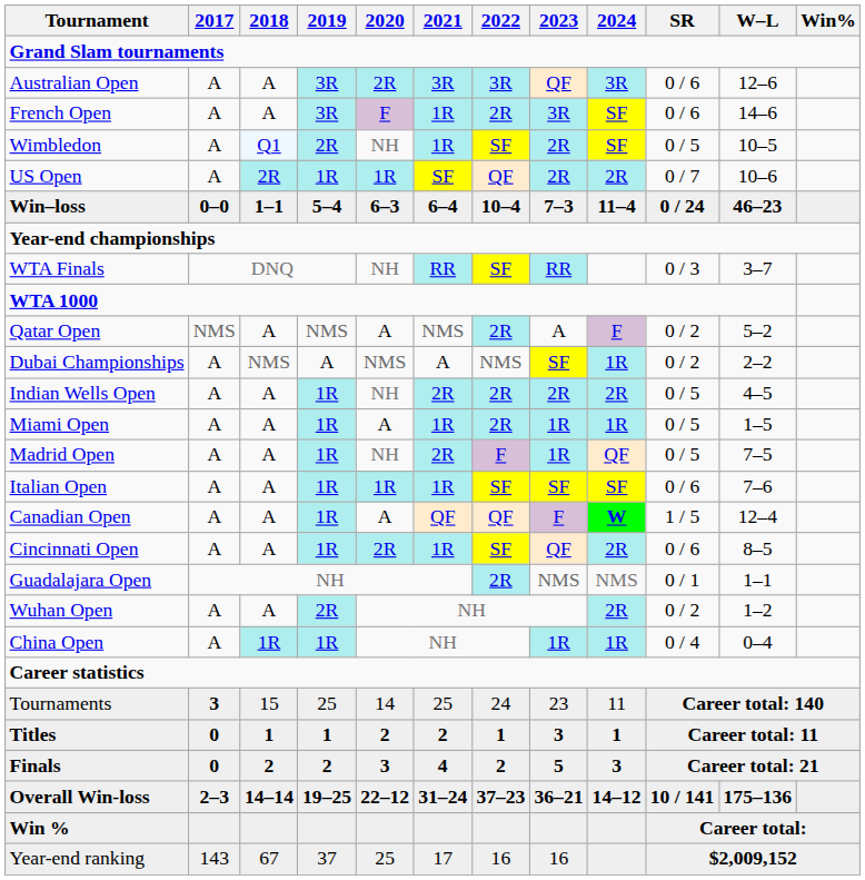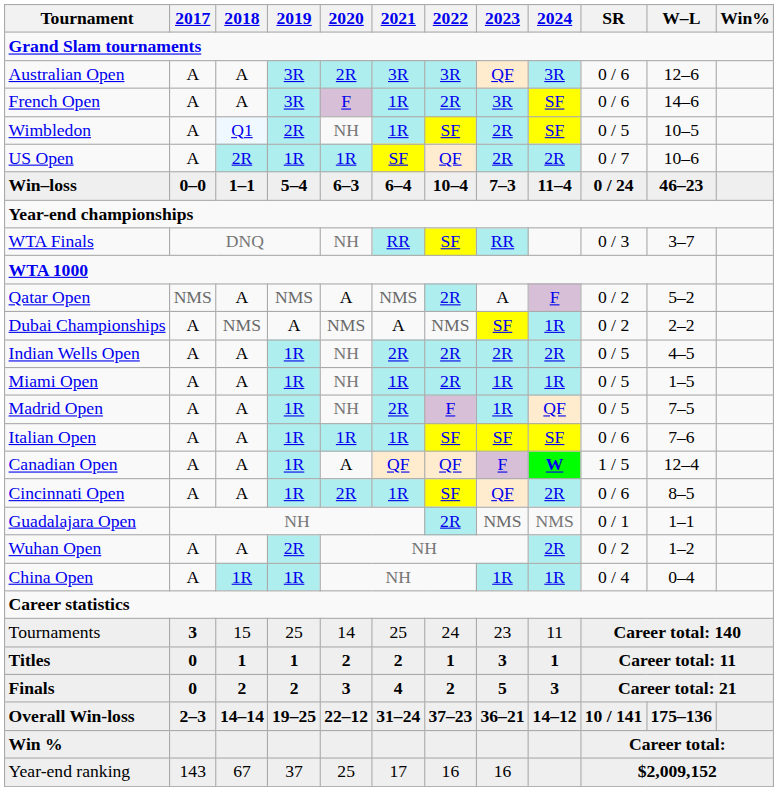Miami Open | 2020: A -> NH
